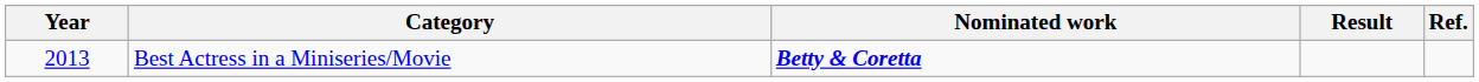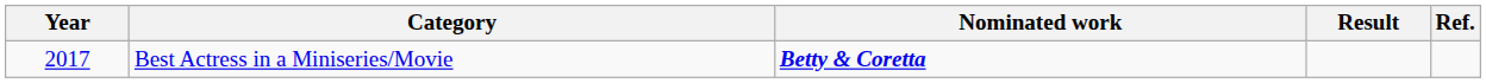Best Actress in a Miniseries/Movie | Year: 2013 -> 2017
